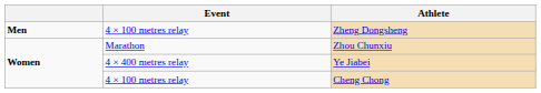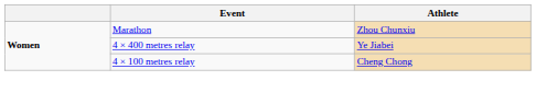- row: Men | 4 × 100 metres relay | Zheng Dongsheng
